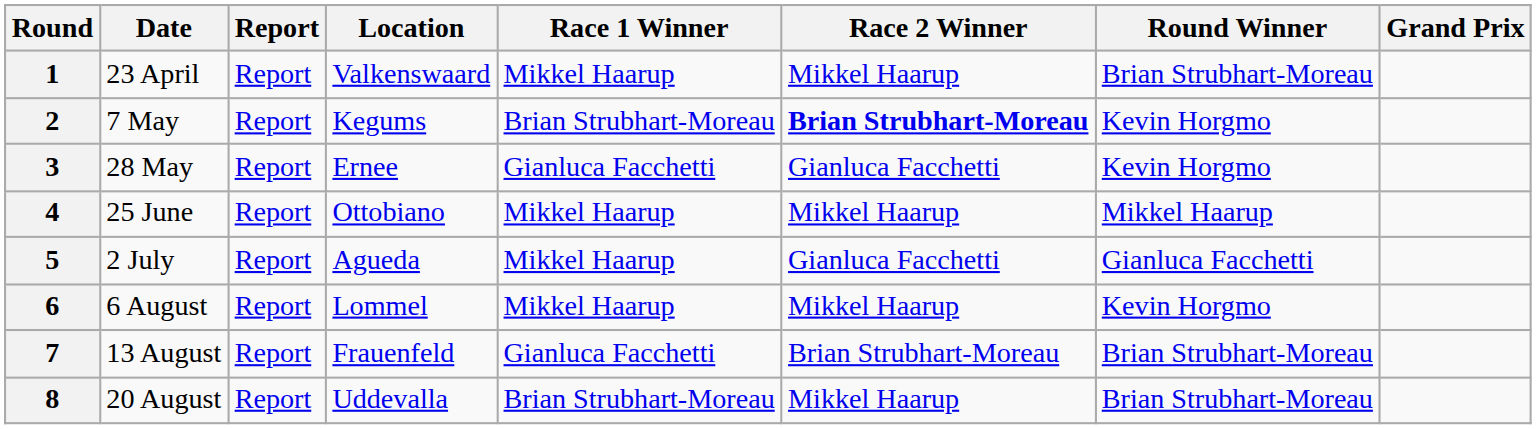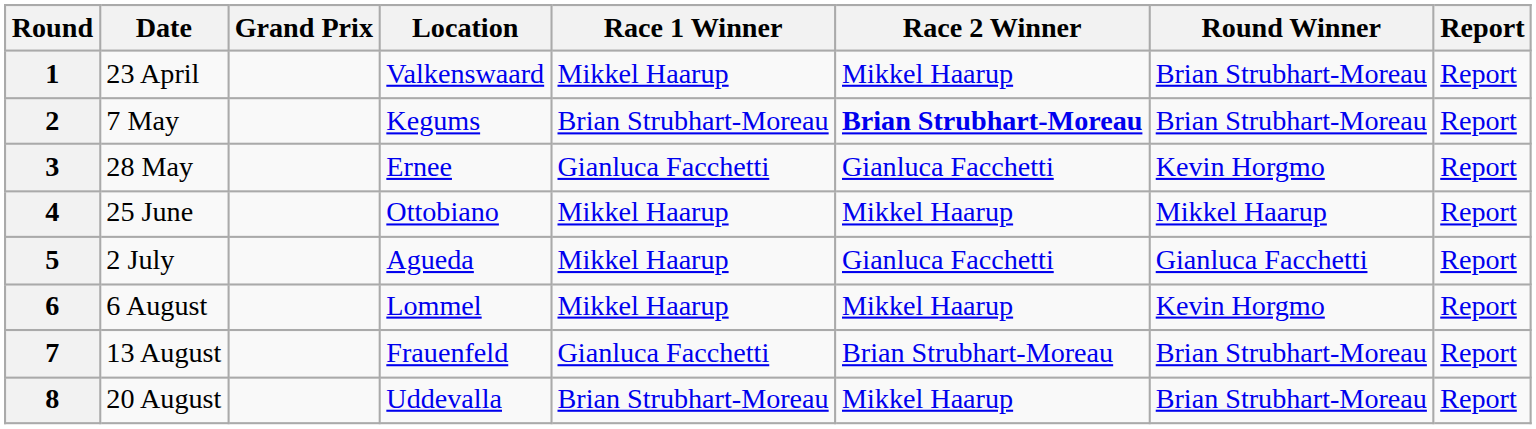columns swapped: Grand Prix <-> Report
2 | Round Winner: Kevin Horgmo -> Brian Strubhart-Moreau
